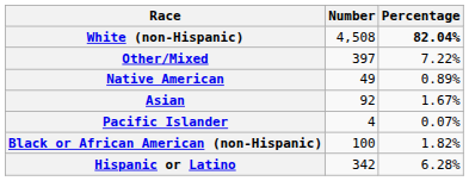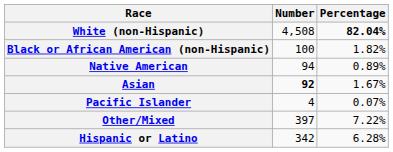rows swapped: Black or African American (non-Hispanic) <-> Other/Mixed
Native American | Number: 49 -> 94
Asian | Number: normal -> bold
